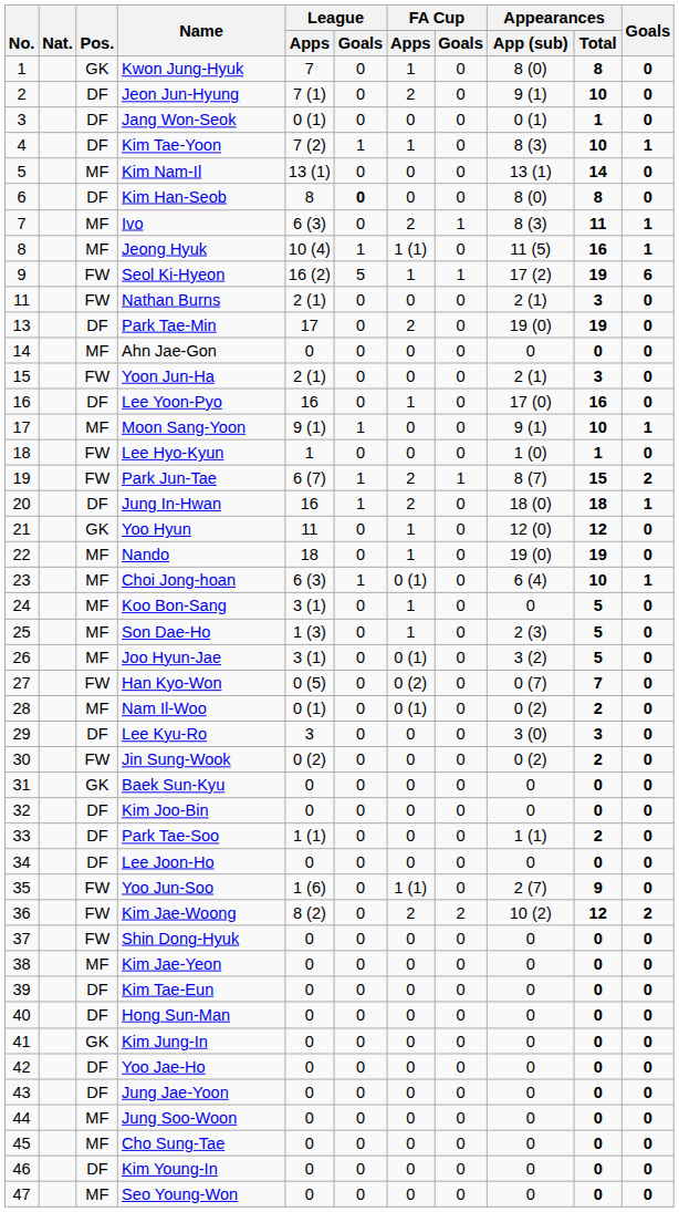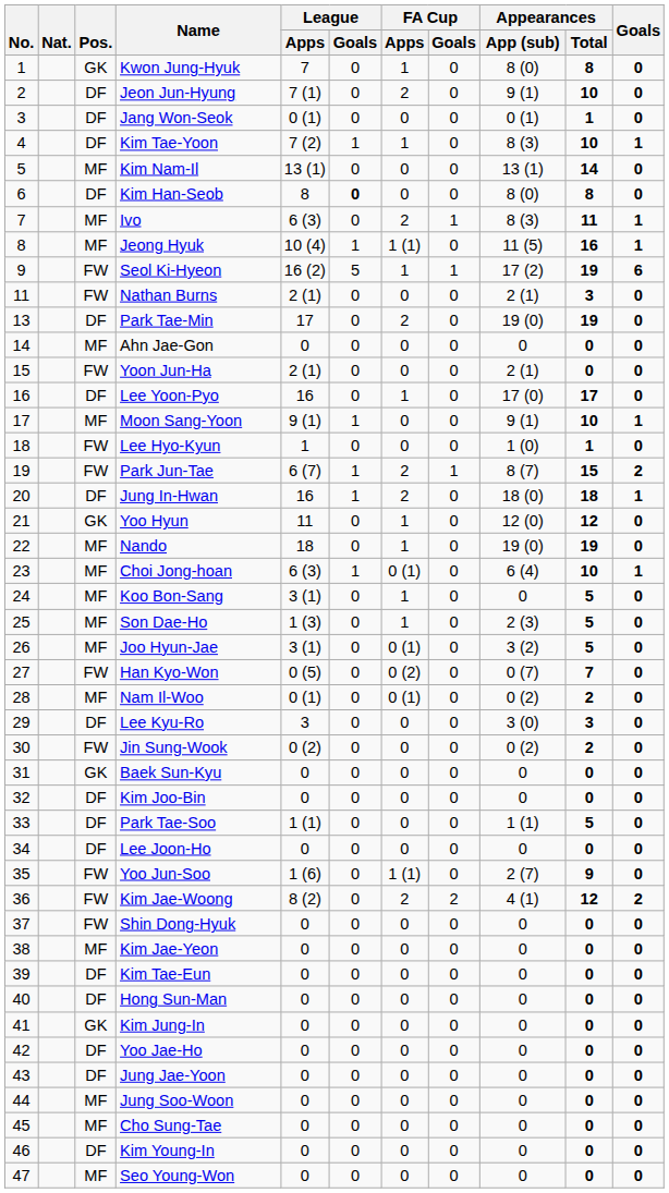Yoon Jun-Ha | Appearances / Total: 3 -> 0
Lee Yoon-Pyo | Appearances / Total: 16 -> 17
Park Tae-Soo | Appearances / Total: 2 -> 5
Kim Jae-Woong | Appearances / App (sub): 10 (2) -> 4 (1)
